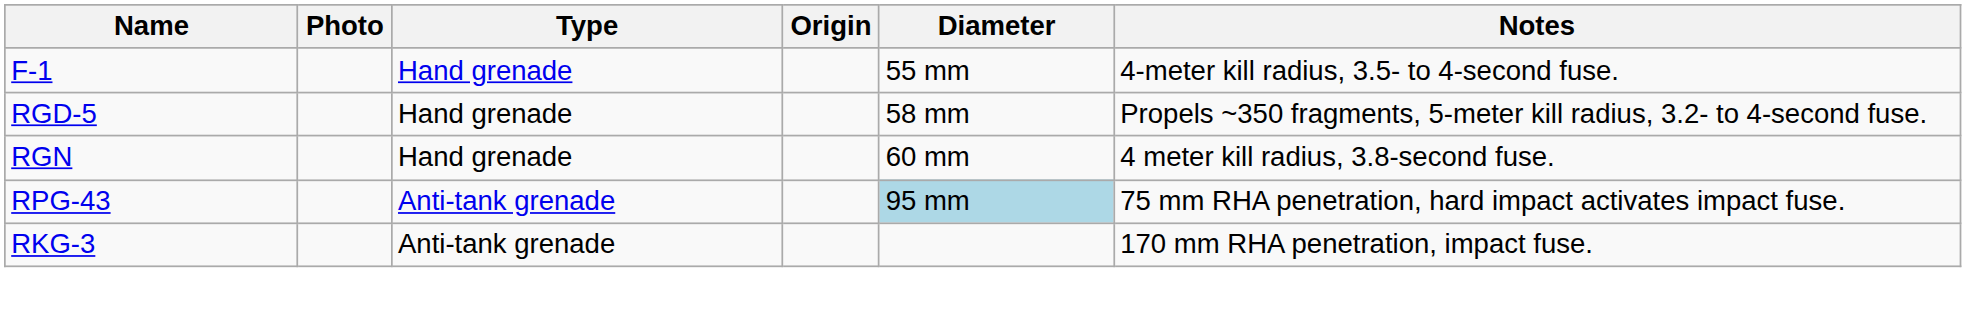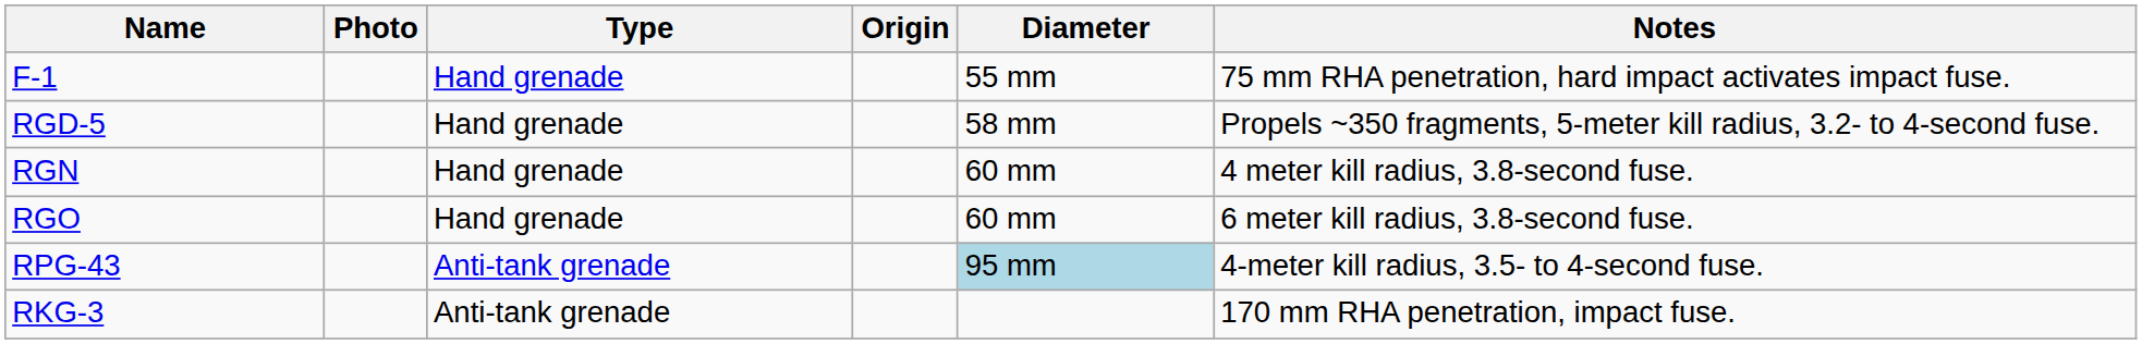F-1 | Notes: 4-meter kill radius, 3.5- to 4-second fuse. -> 75 mm RHA penetration, hard impact activates impact fuse.
+ row: RGO | Hand grenade | 60 mm | 6 meter kill radius, 3.8-second fuse.
RPG-43 | Notes: 75 mm RHA penetration, hard impact activates impact fuse. -> 4-meter kill radius, 3.5- to 4-second fuse.
